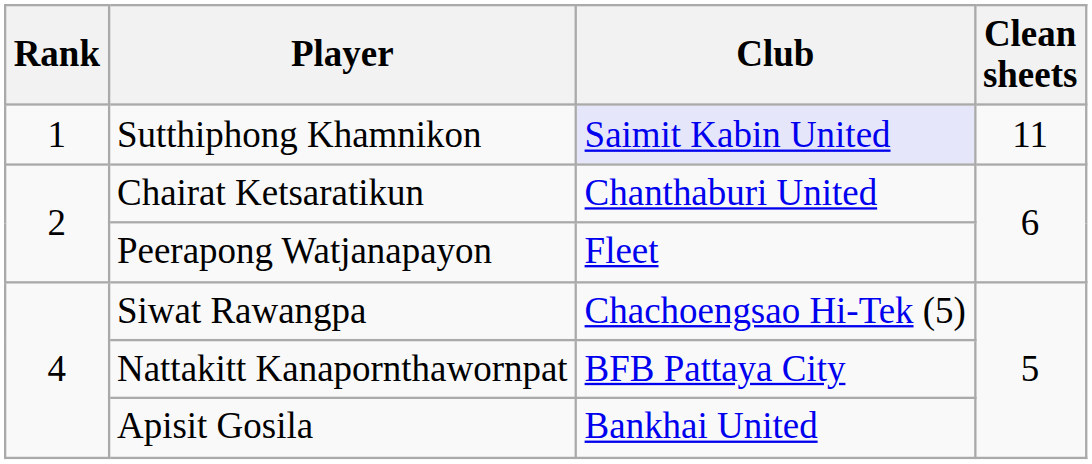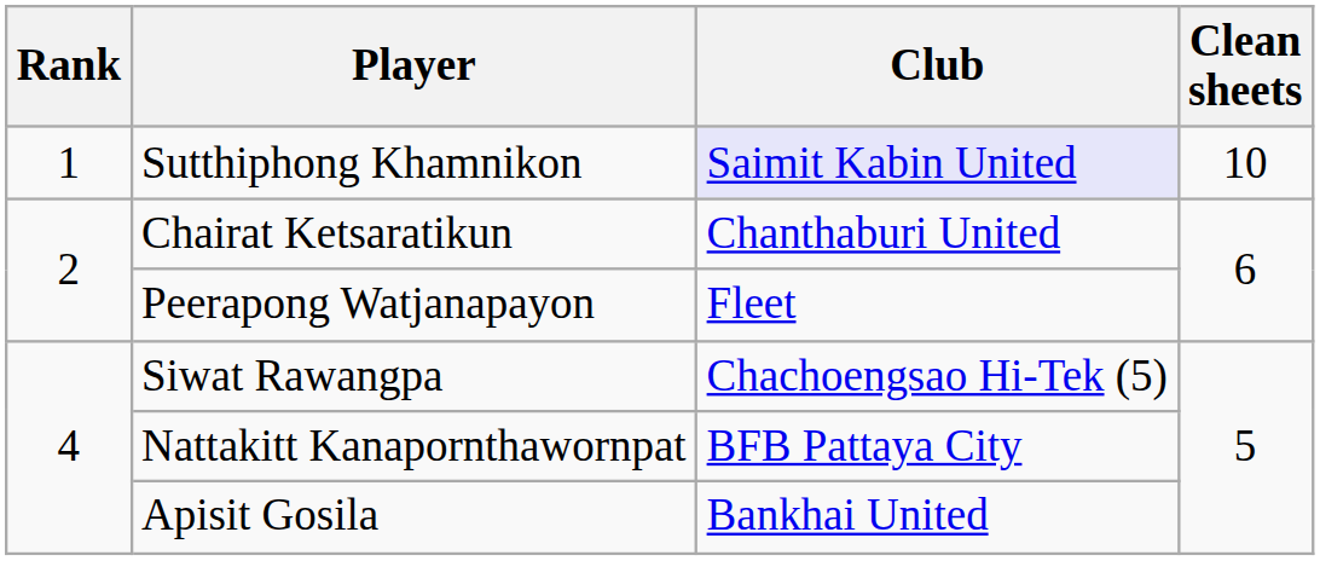Sutthiphong Khamnikon | Clean sheets: 11 -> 10
